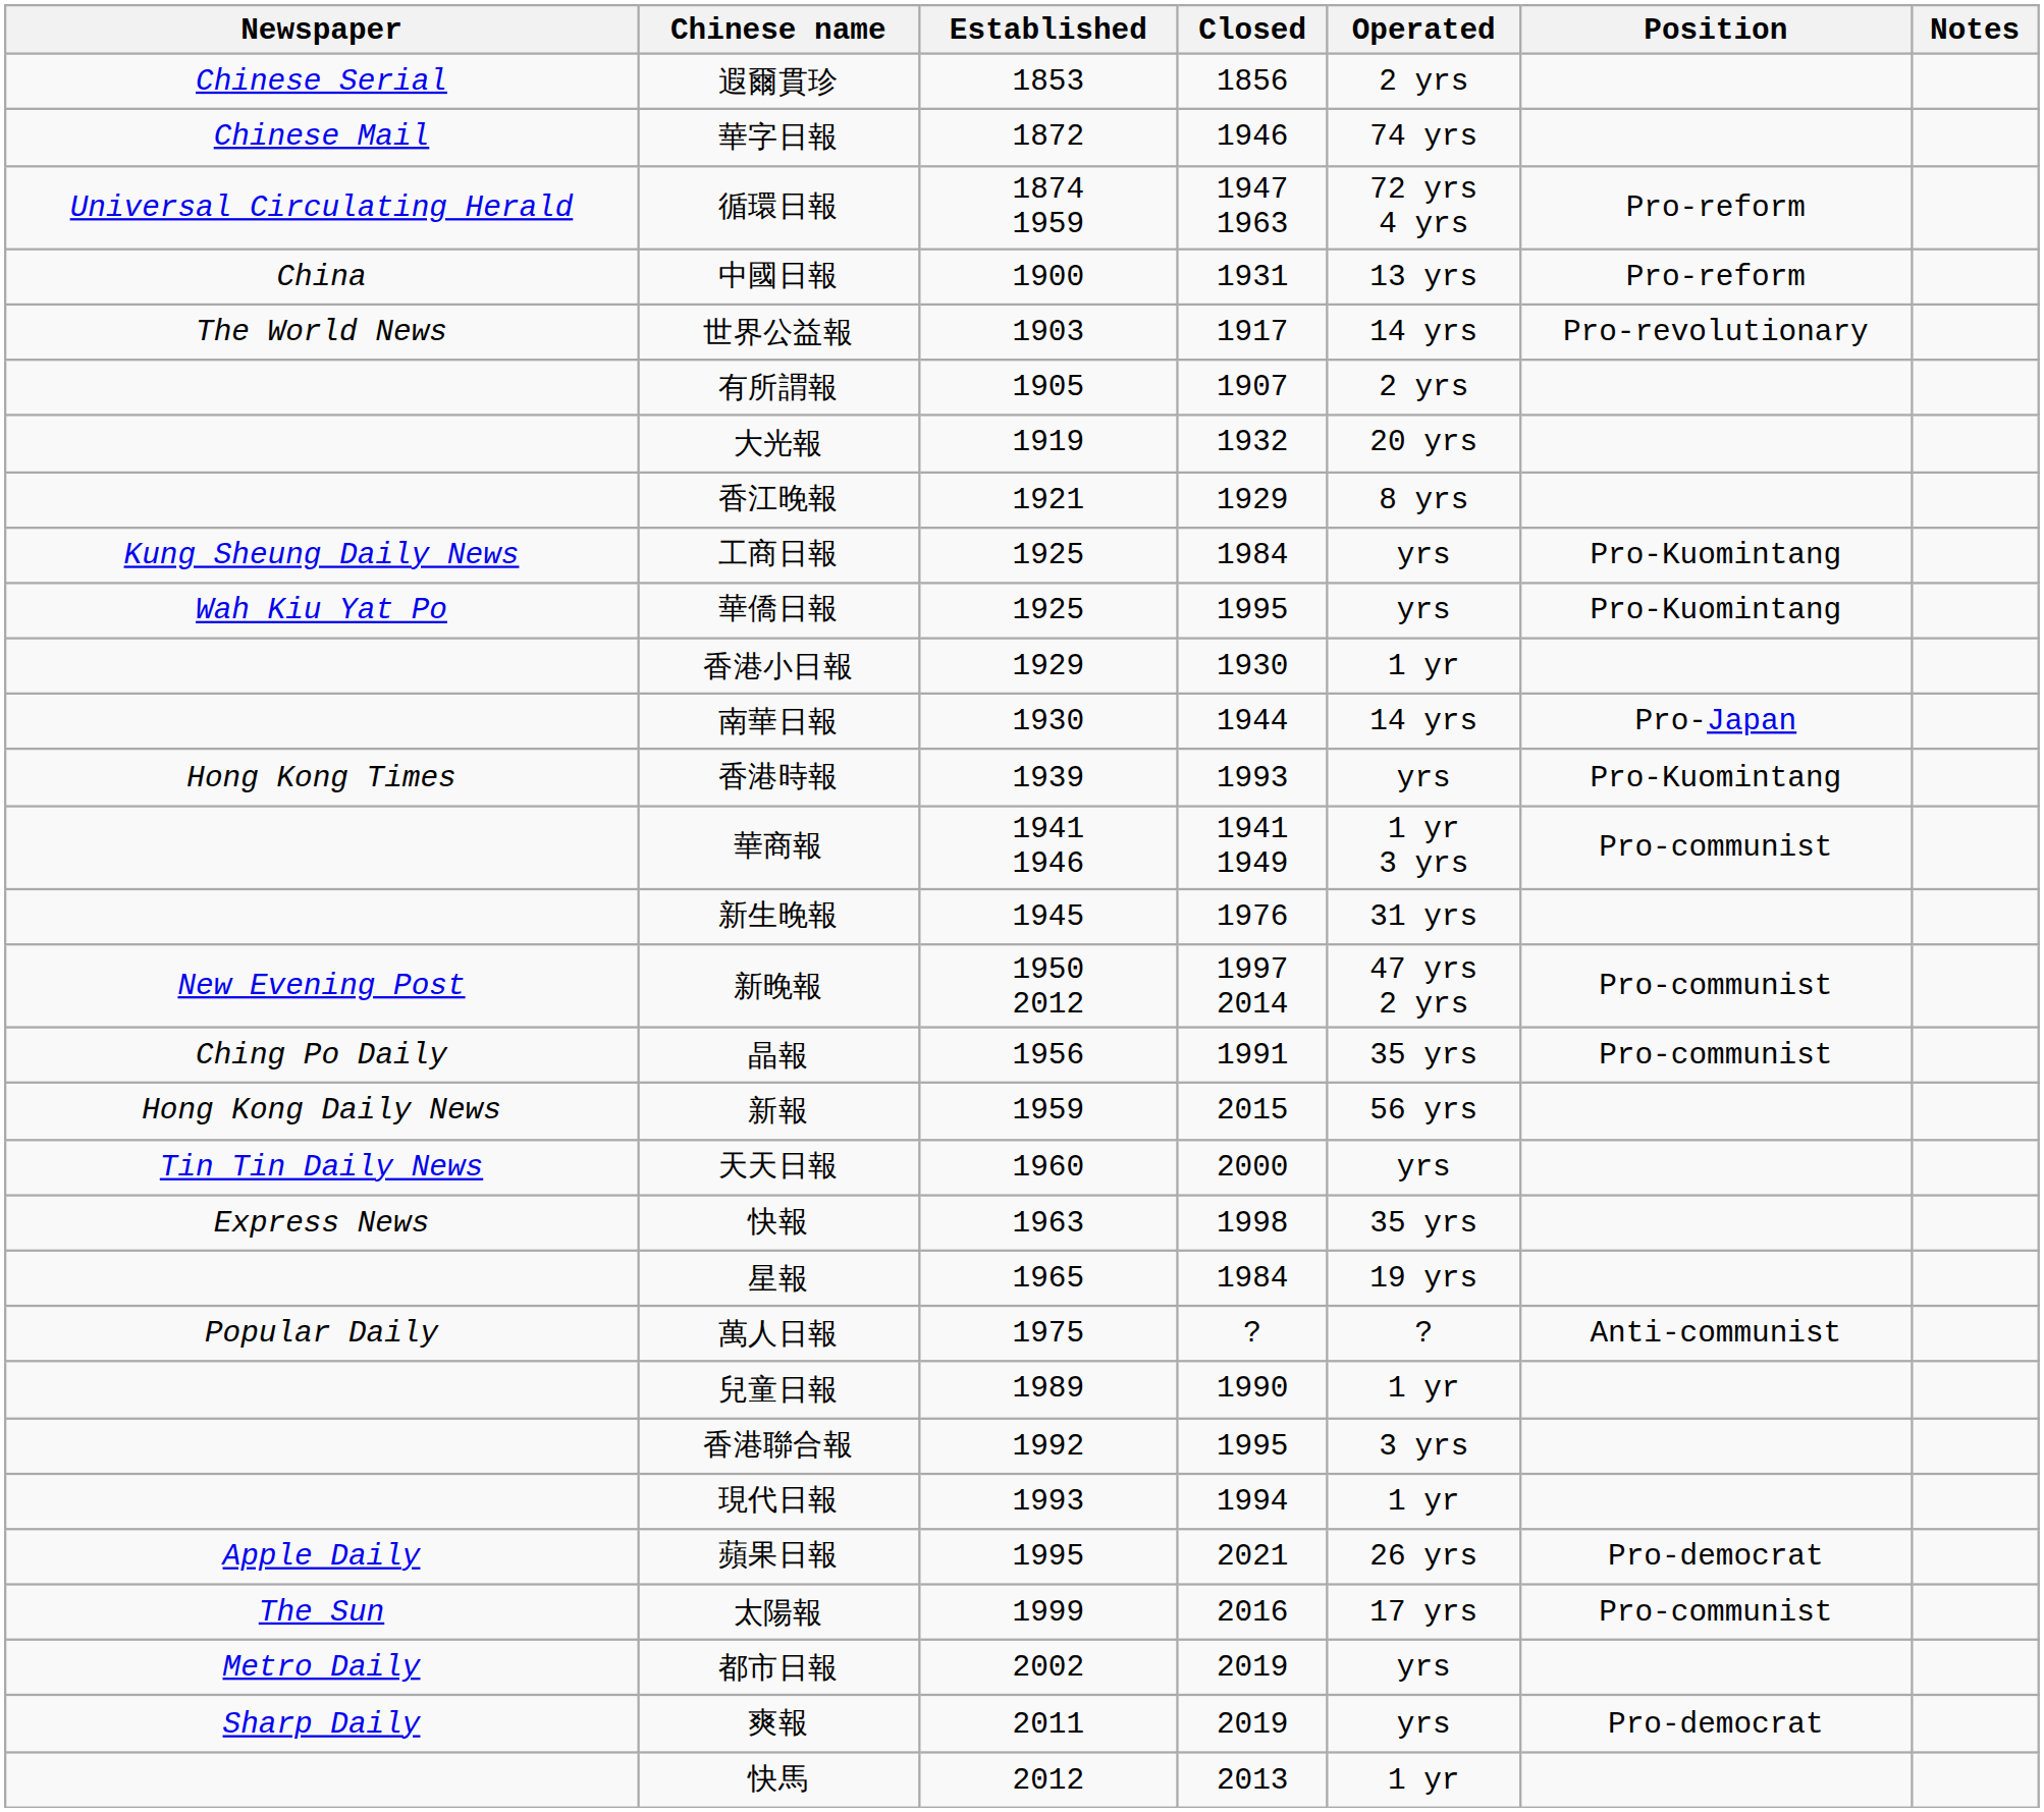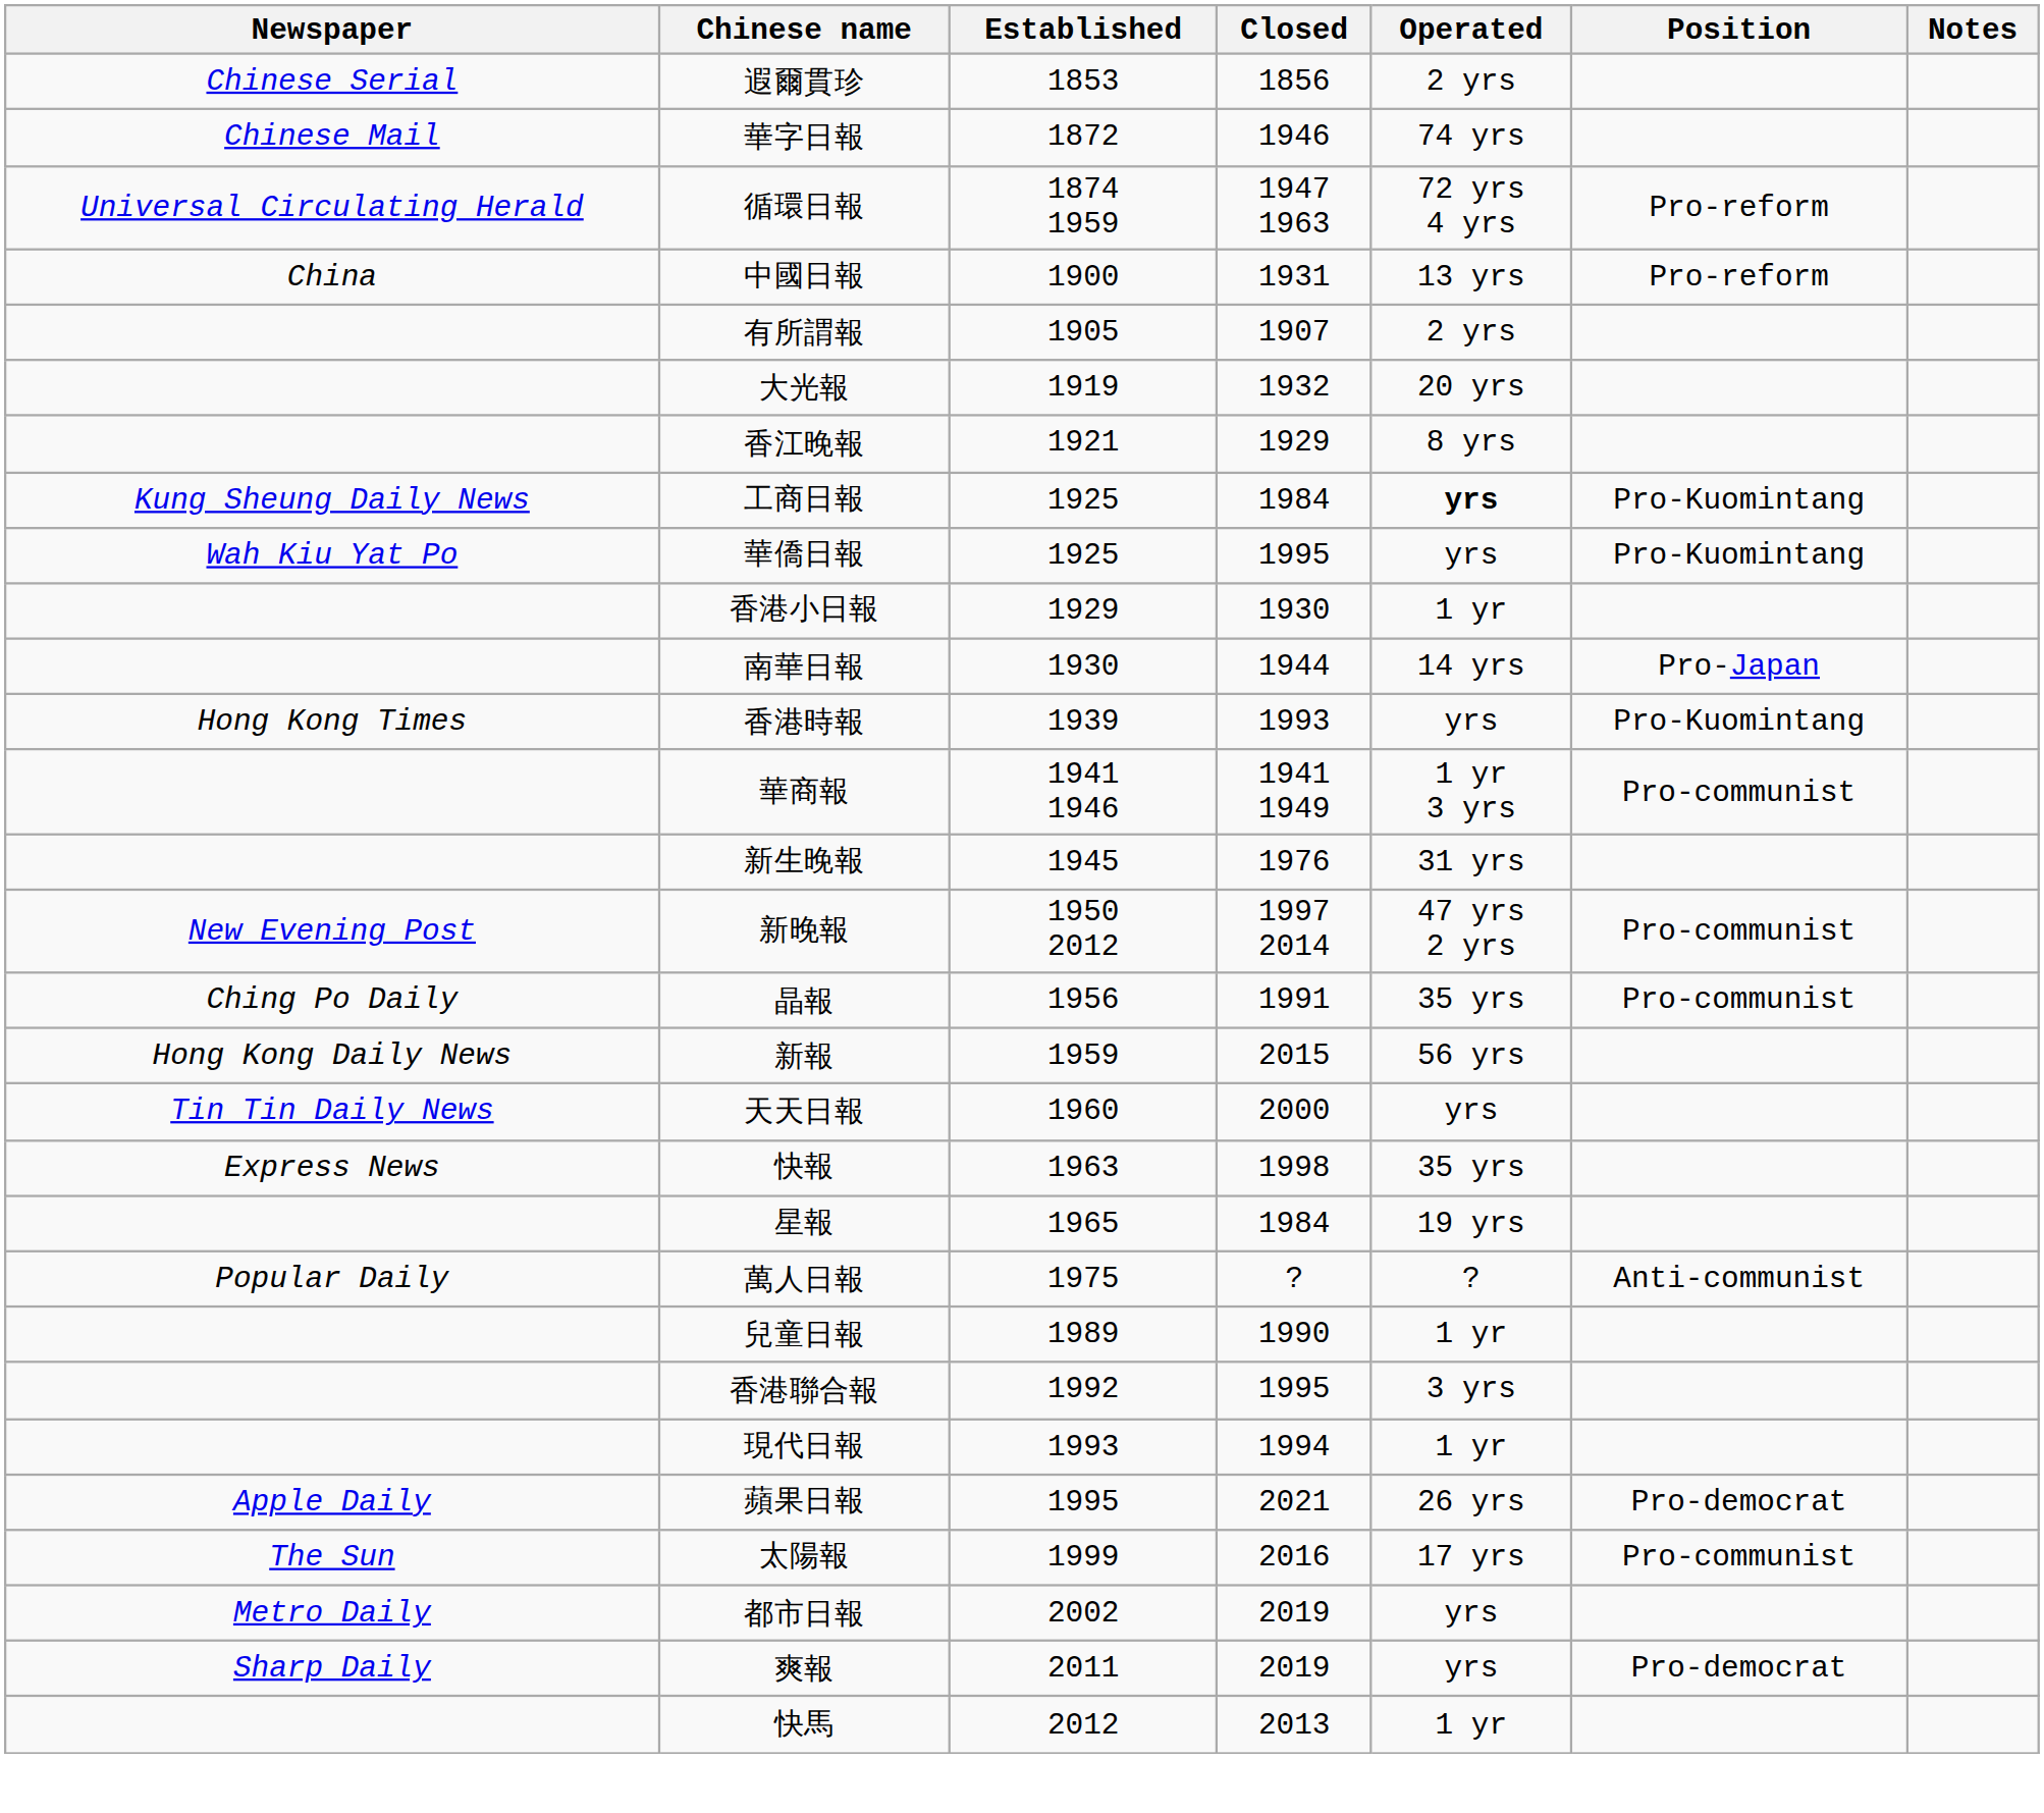- row: The World News | 世界公益報 | 1903 | 1917 | 14 yrs | Pro-revolutionary
工商日報 | Operated: normal -> bold
